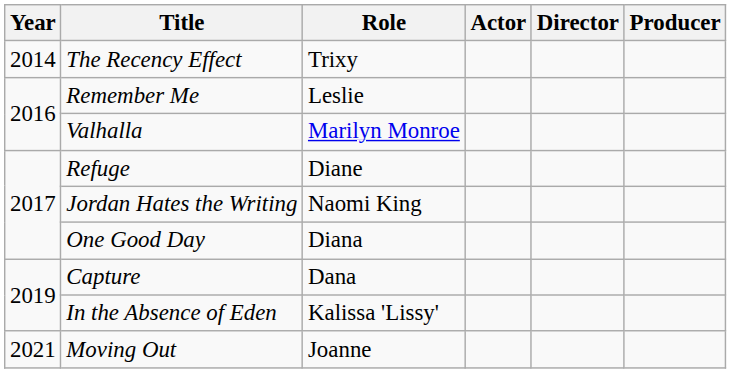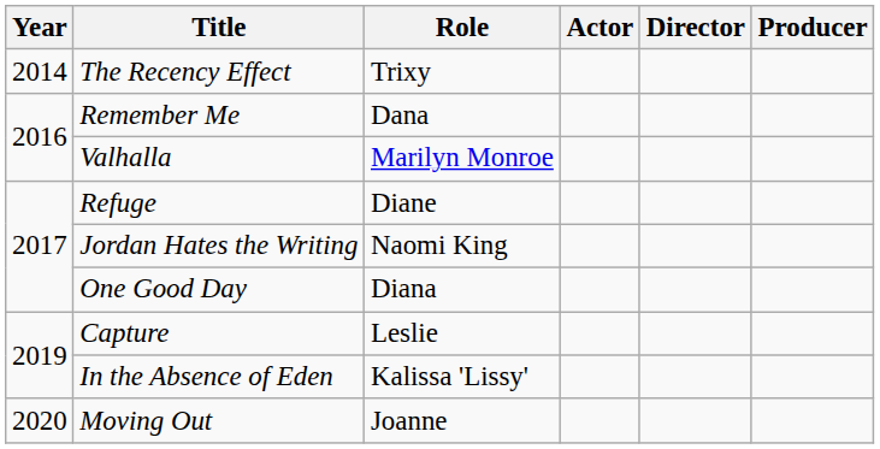Remember Me | Role: Leslie -> Dana
Capture | Role: Dana -> Leslie
Moving Out | Year: 2021 -> 2020
